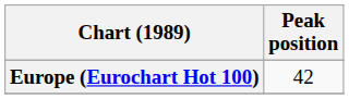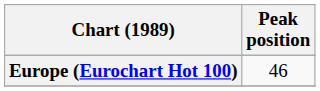Europe (Eurochart Hot 100) | Peak position: 42 -> 46
